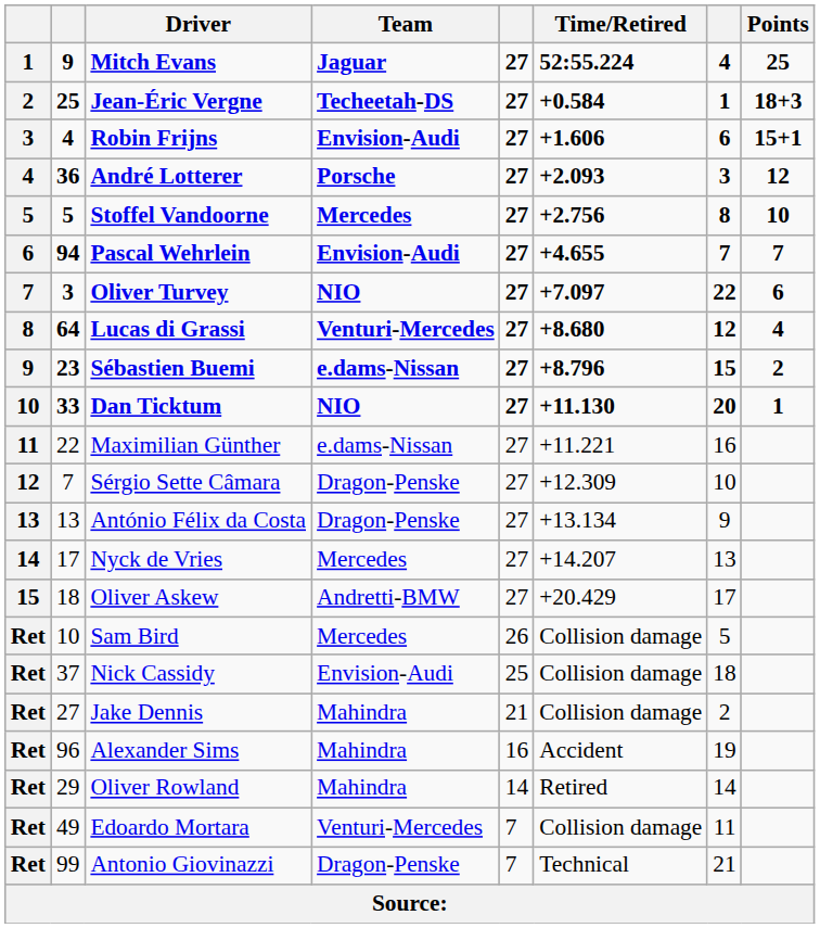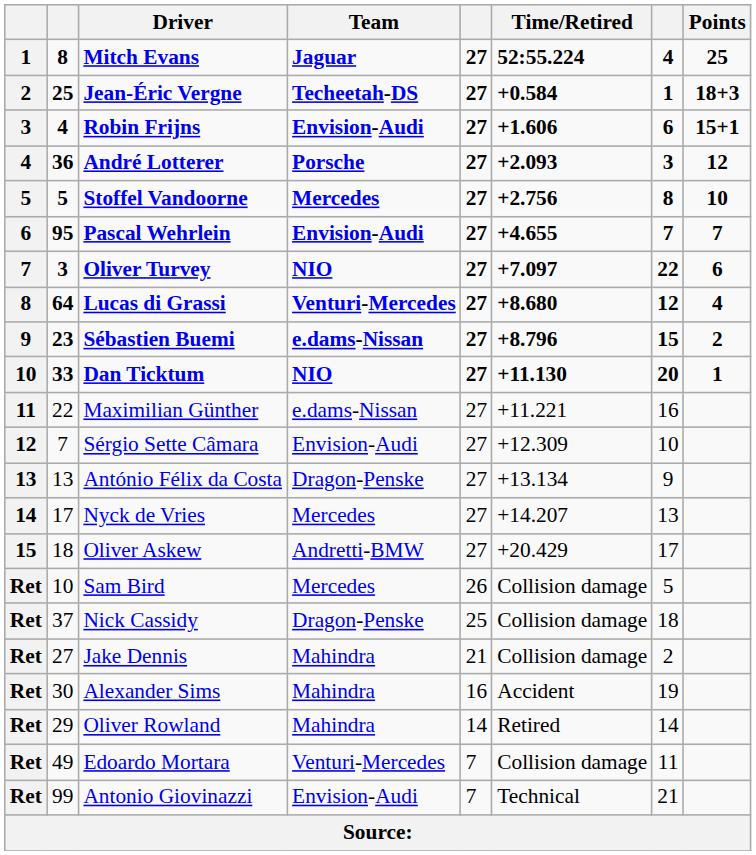Mitch Evans | column 2: 9 -> 8
Pascal Wehrlein | column 2: 94 -> 95
Sérgio Sette Câmara | Team: Dragon-Penske -> Envision-Audi
Nick Cassidy | Team: Envision-Audi -> Dragon-Penske
Alexander Sims | column 2: 96 -> 30
Antonio Giovinazzi | Team: Dragon-Penske -> Envision-Audi
